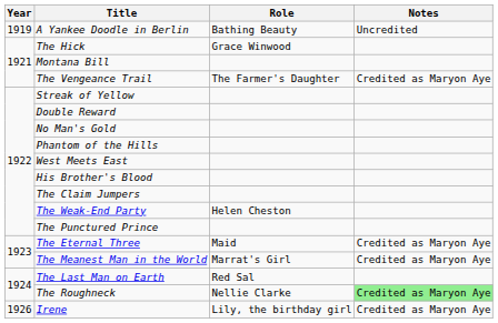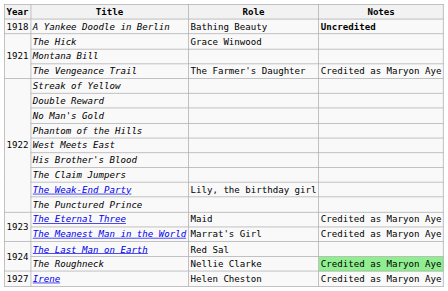A Yankee Doodle in Berlin | Year: 1919 -> 1918
A Yankee Doodle in Berlin | Notes: normal -> bold
The Weak-End Party | Role: Helen Cheston -> Lily, the birthday girl
Irene | Year: 1926 -> 1927
Irene | Role: Lily, the birthday girl -> Helen Cheston
